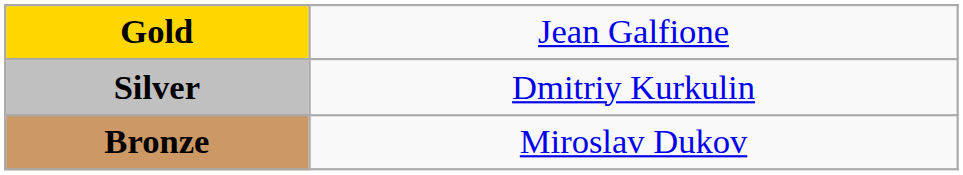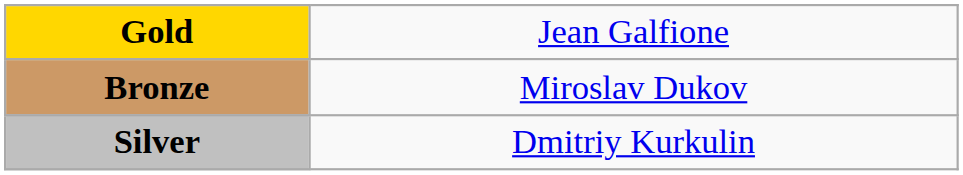rows swapped: Silver <-> Bronze
